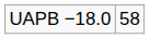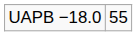UAPB −18.0 | column 2: 58 -> 55
